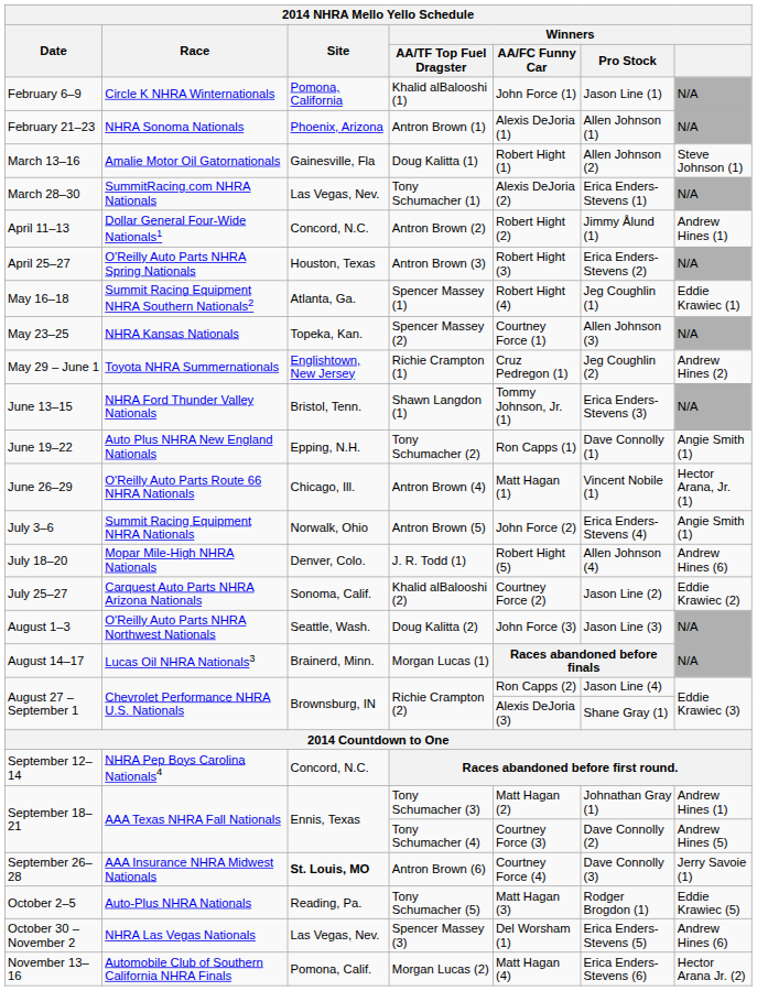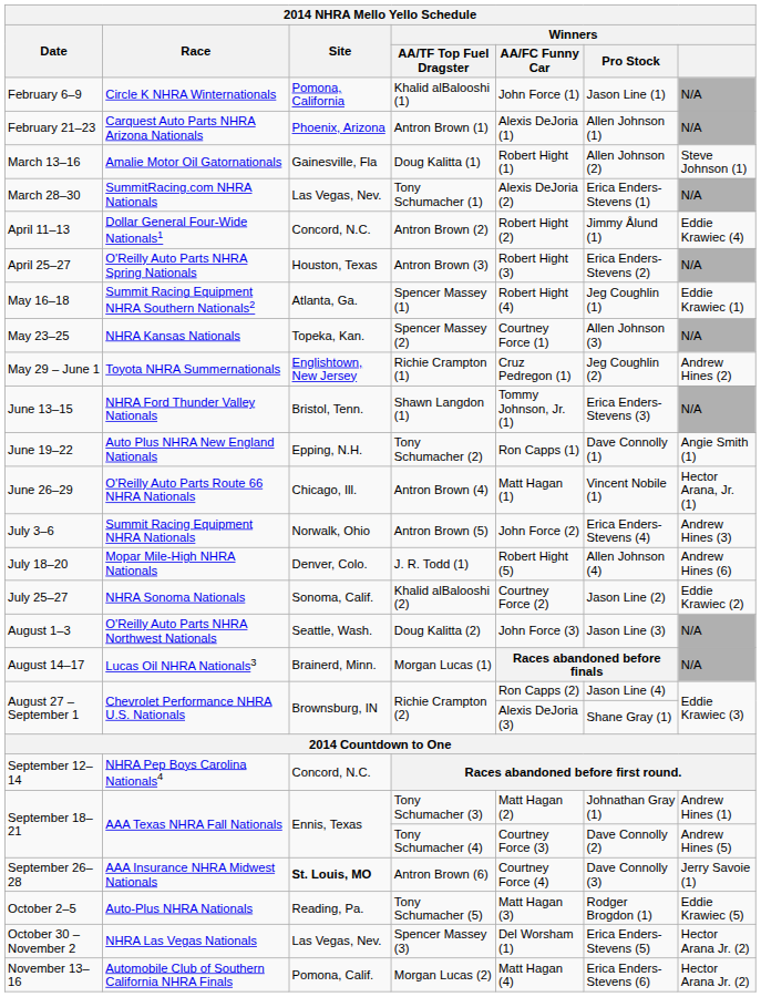Antron Brown (1) | Race: NHRA Sonoma Nationals -> Carquest Auto Parts NHRA Arizona Nationals
Antron Brown (2) | Winners: Andrew Hines (1) -> Eddie Krawiec (4)
Antron Brown (5) | Winners: Angie Smith (1) -> Andrew Hines (3)
Khalid alBalooshi (2) | Race: Carquest Auto Parts NHRA Arizona Nationals -> NHRA Sonoma Nationals
Spencer Massey (3) | Winners: Andrew Hines (6) -> Hector Arana Jr. (2)
